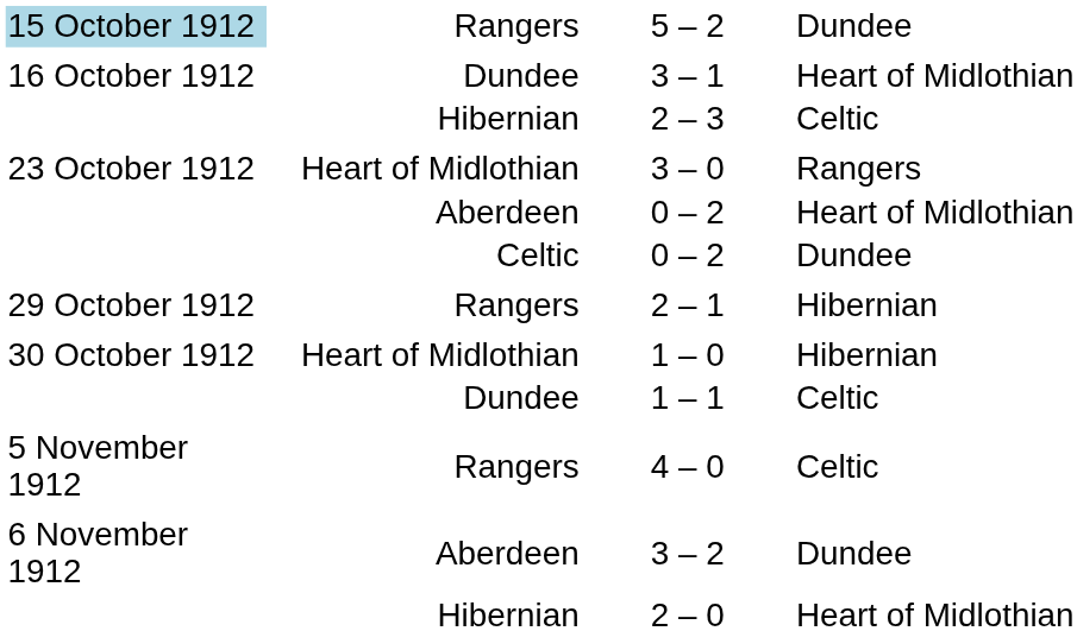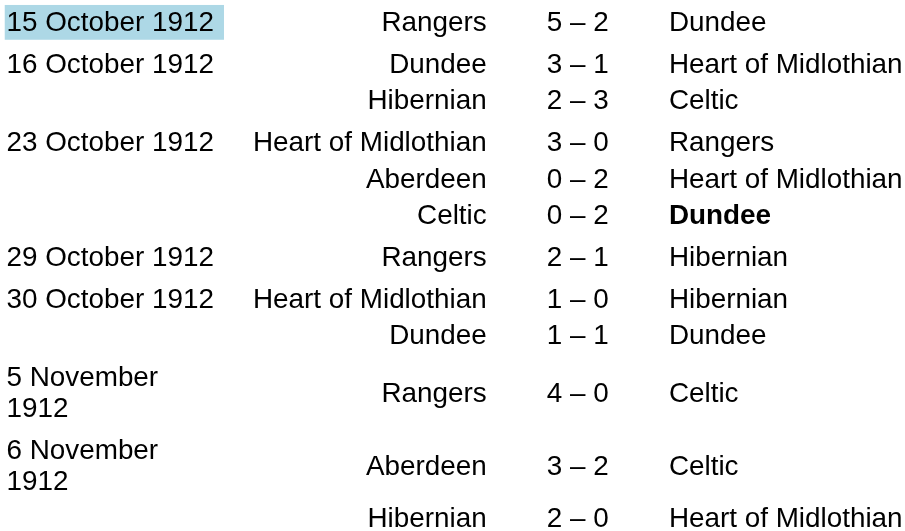Celtic / 0 – 2 | column 4: normal -> bold
1 – 1 | column 4: Celtic -> Dundee
3 – 2 | column 4: Dundee -> Celtic
